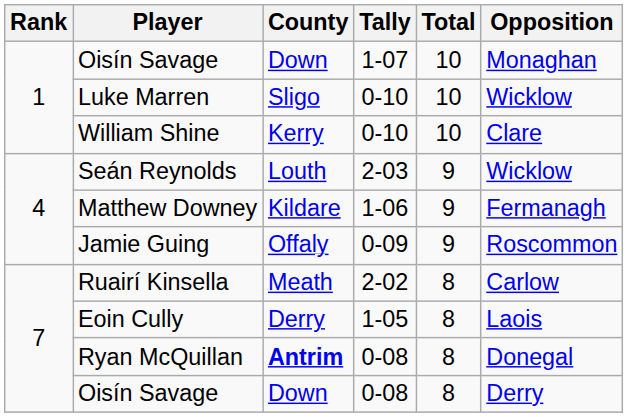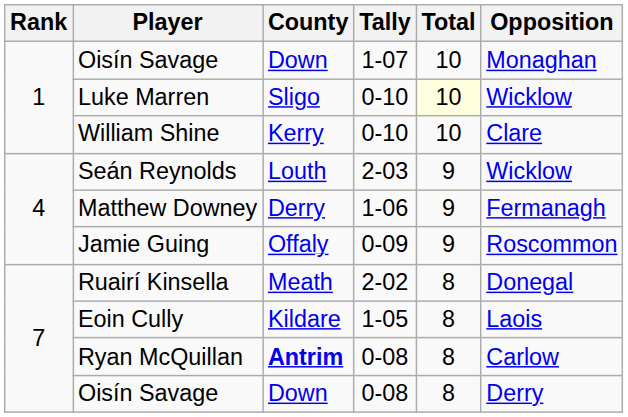Luke Marren | Total: no background -> lightyellow background
Matthew Downey | County: Kildare -> Derry
Ruairí Kinsella | Opposition: Carlow -> Donegal
Eoin Cully | County: Derry -> Kildare
Ryan McQuillan | Opposition: Donegal -> Carlow
